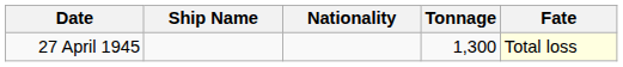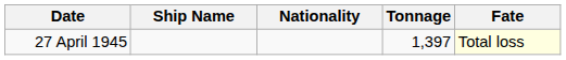27 April 1945 | Tonnage: 1,300 -> 1,397
